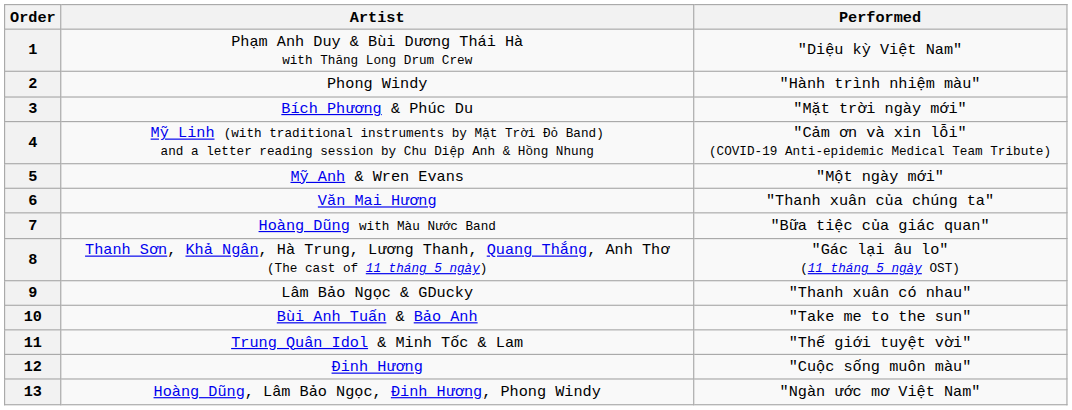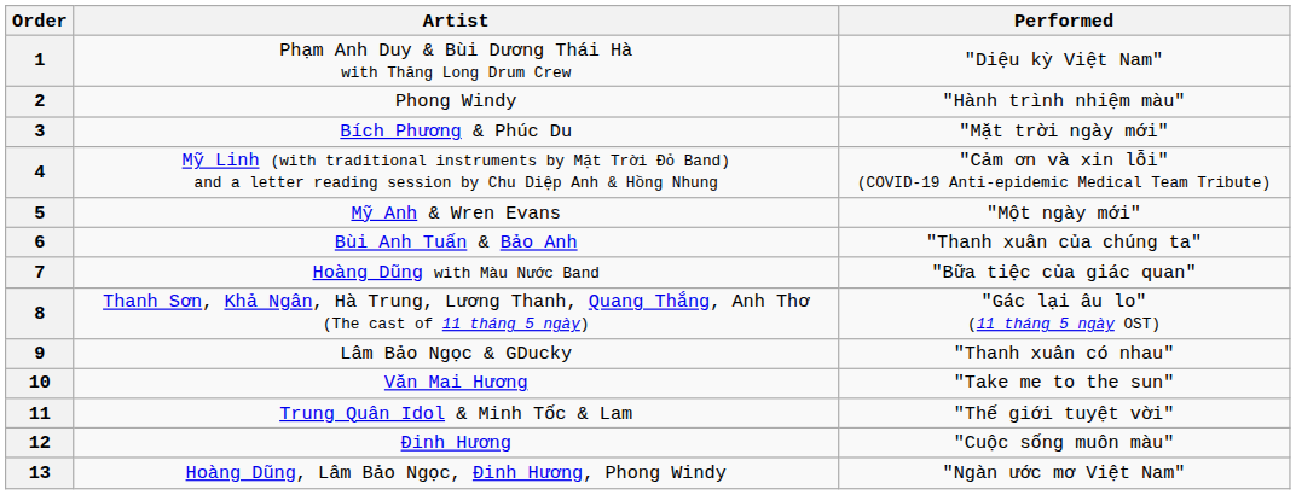6 | Artist: Văn Mai Hương -> Bùi Anh Tuấn & Bảo Anh
10 | Artist: Bùi Anh Tuấn & Bảo Anh -> Văn Mai Hương
